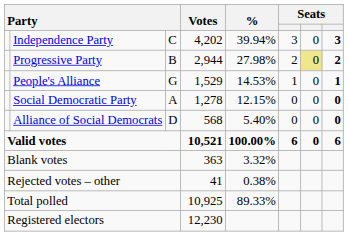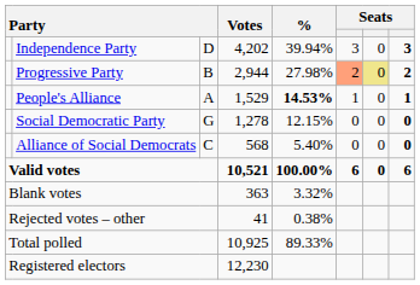Independence Party | column 3: C -> D
Progressive Party | column 6: no background -> lightsalmon background
People's Alliance | column 3: G -> A
People's Alliance | %: normal -> bold
Social Democratic Party | column 3: A -> G
Alliance of Social Democrats | column 3: D -> C
